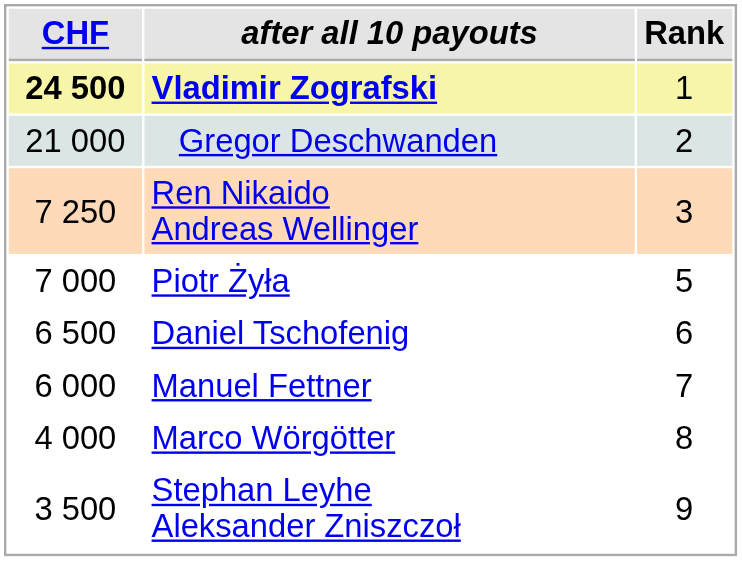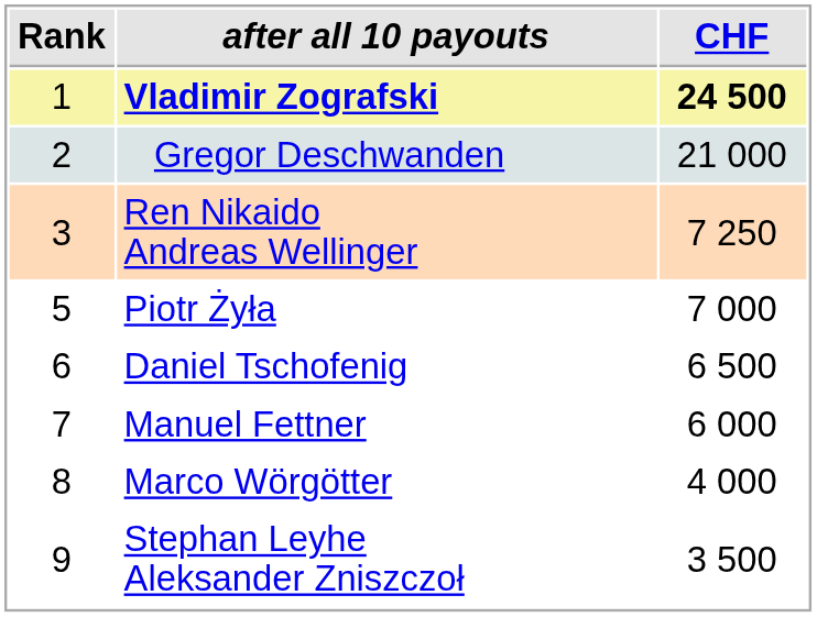columns swapped: Rank <-> CHF
